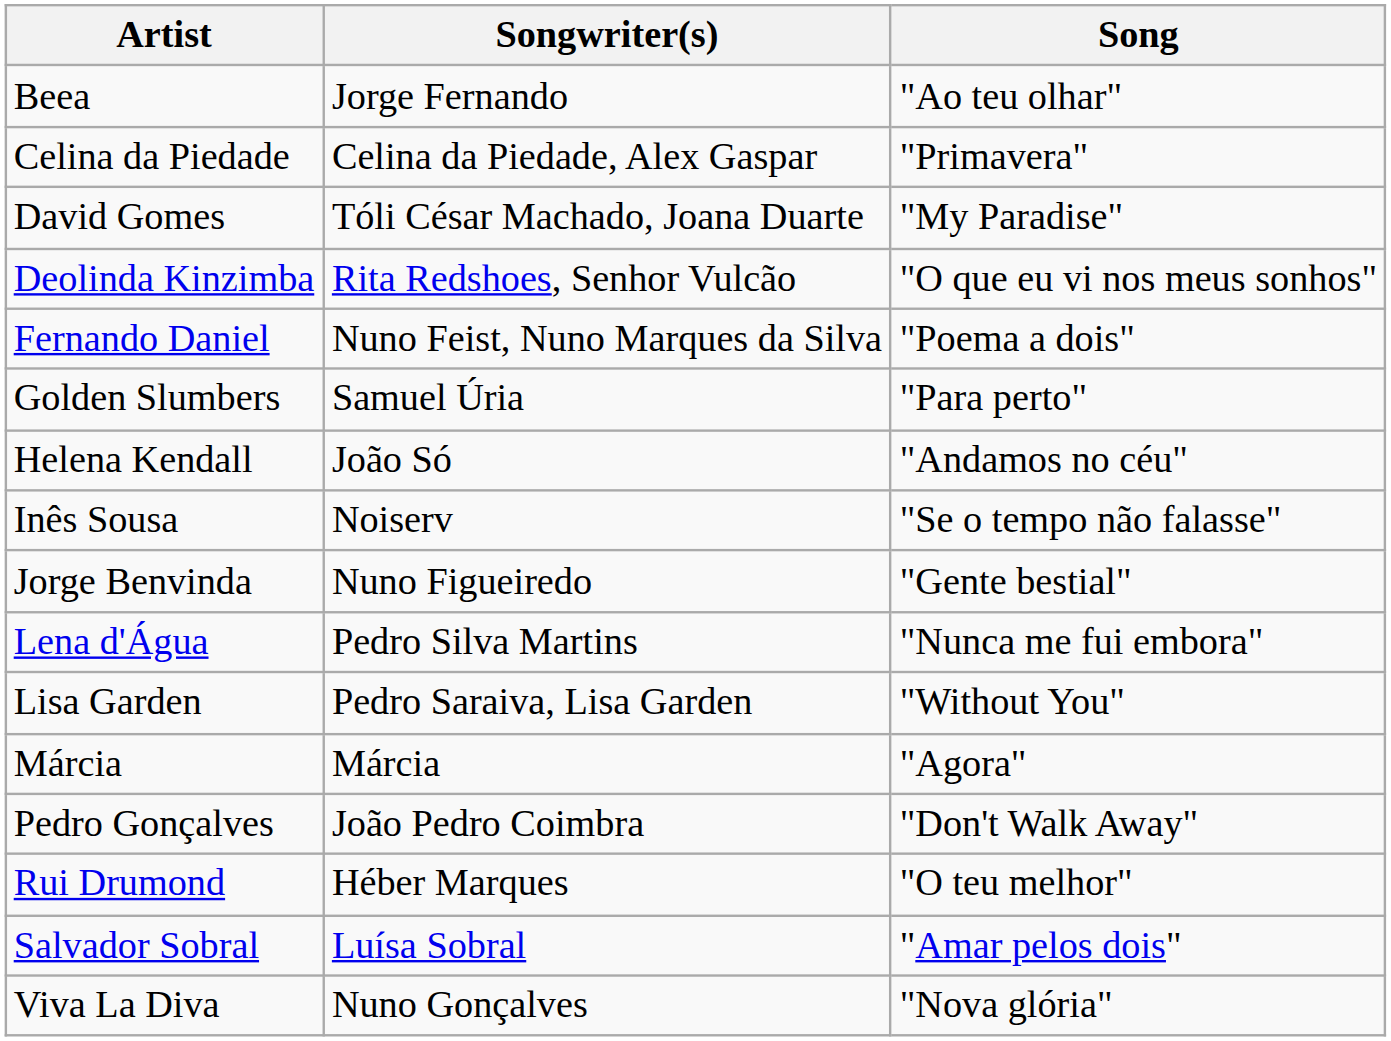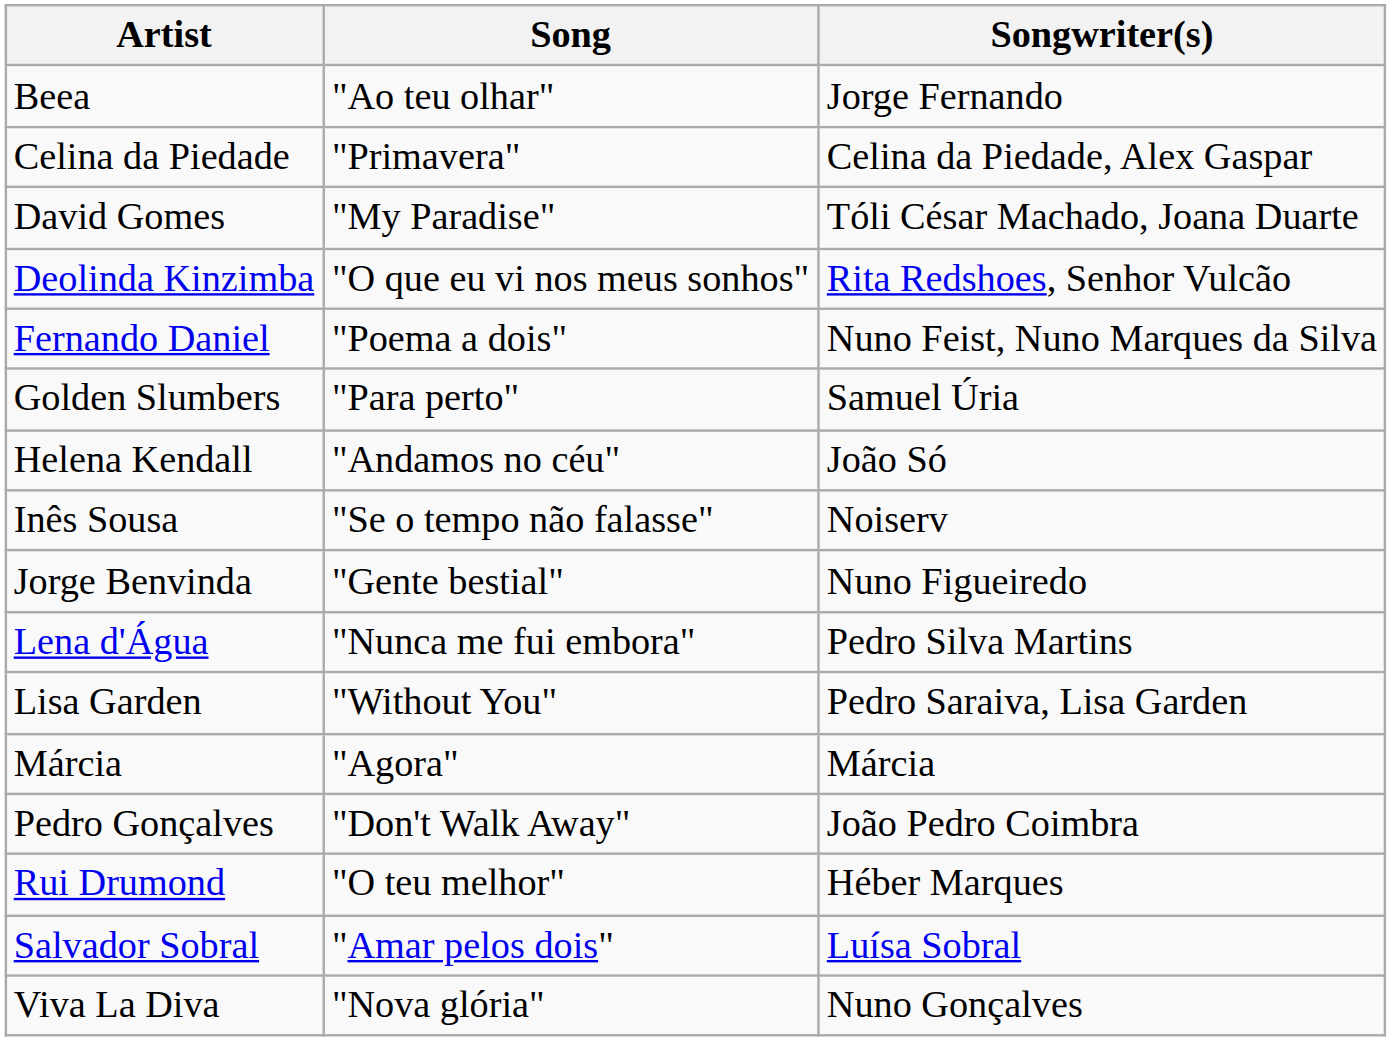columns swapped: Song <-> Songwriter(s)
